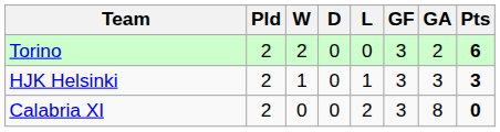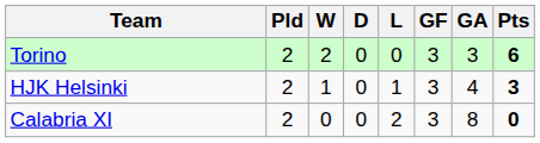Torino | GA: 2 -> 3
HJK Helsinki | GA: 3 -> 4
